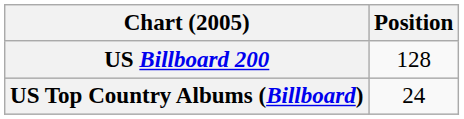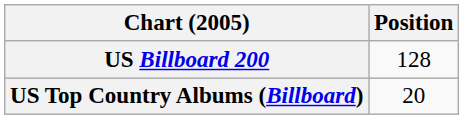US Top Country Albums (Billboard) | Position: 24 -> 20
